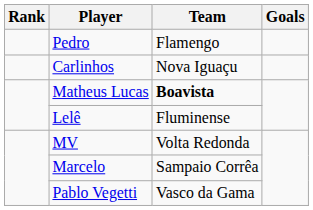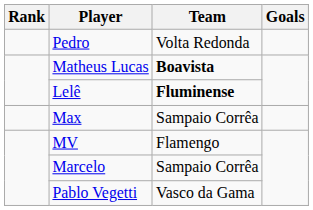Pedro | Team: Flamengo -> Volta Redonda
- row: Carlinhos | Nova Iguaçu
Lelê | Team: normal -> bold
+ row: Max | Sampaio Corrêa
MV | Team: Volta Redonda -> Flamengo
